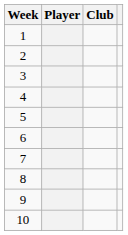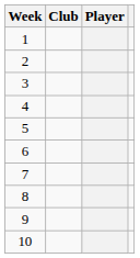columns swapped: Player <-> Club
